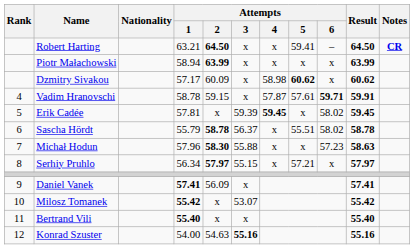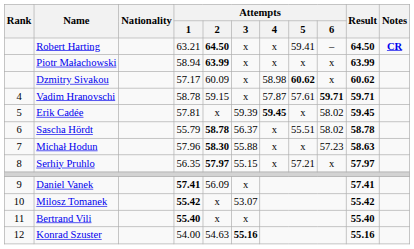Vadim Hranovschi | Result: 59.91 -> 59.71
Serhiy Pruhlo | Attempts / 1: 56.34 -> 56.35
